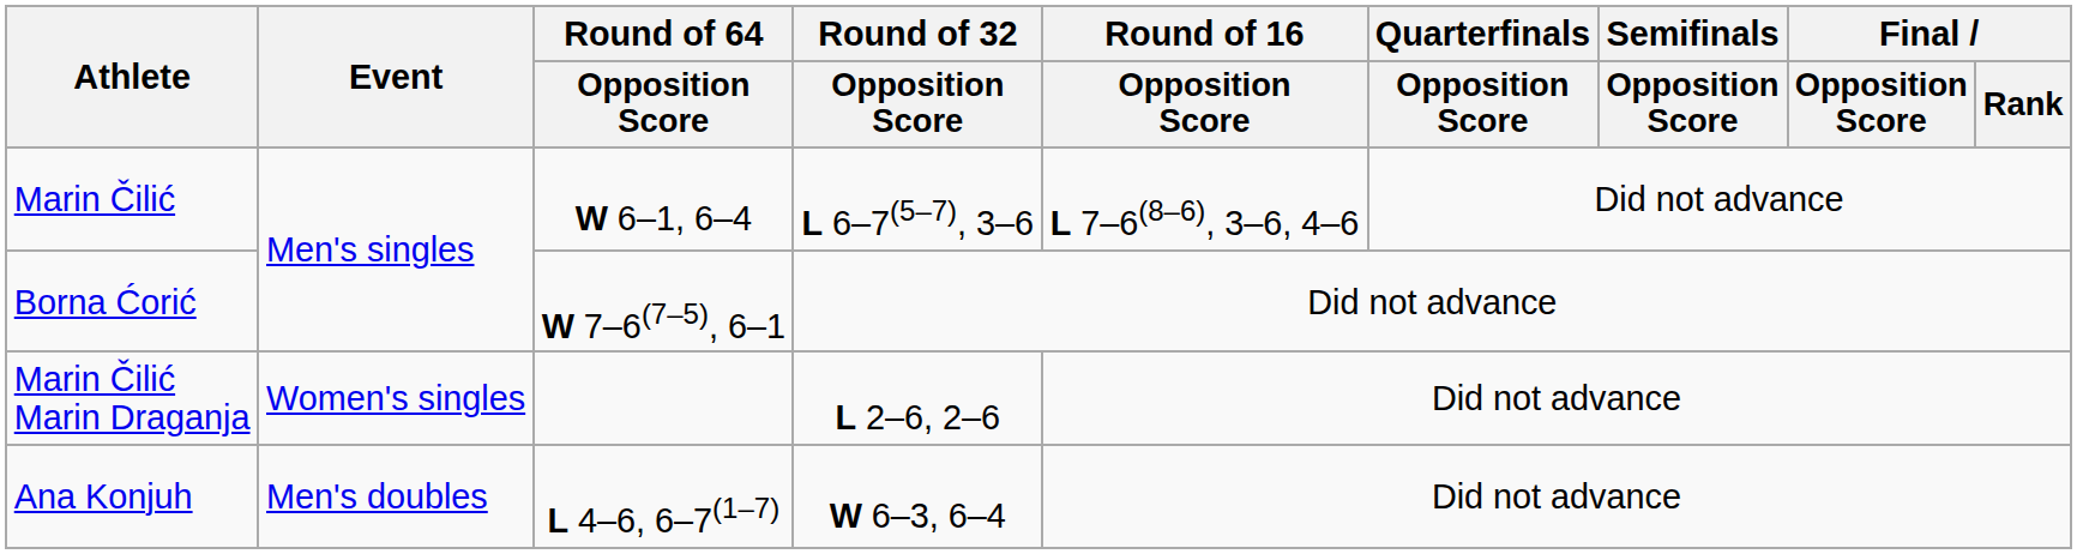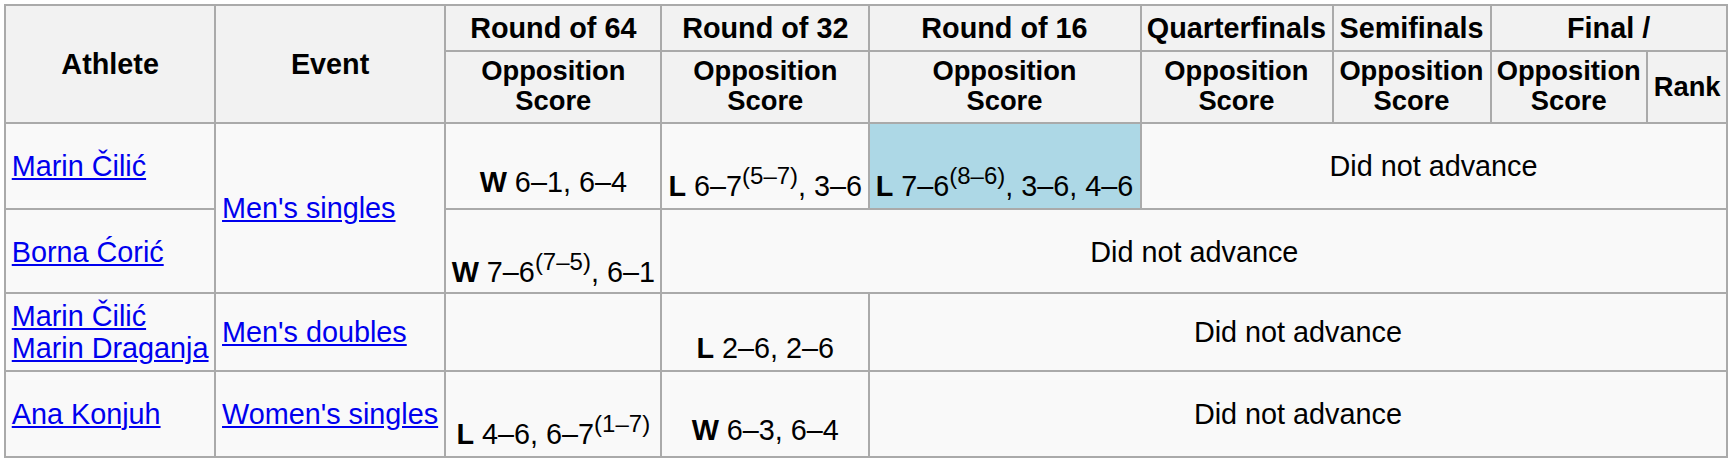Marin Čilić | Round of 16 / Opposition Score: no background -> lightblue background
Marin Čilić Marin Draganja | Event: Women's singles -> Men's doubles
Ana Konjuh | Event: Men's doubles -> Women's singles
